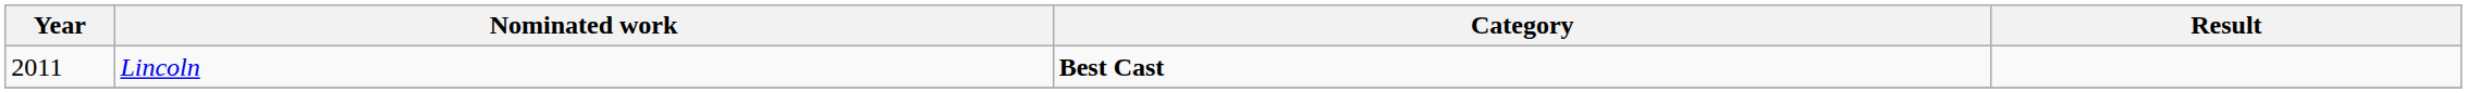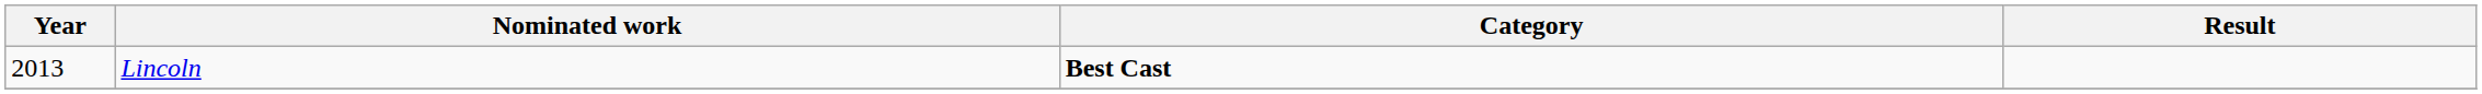Lincoln | Year: 2011 -> 2013
